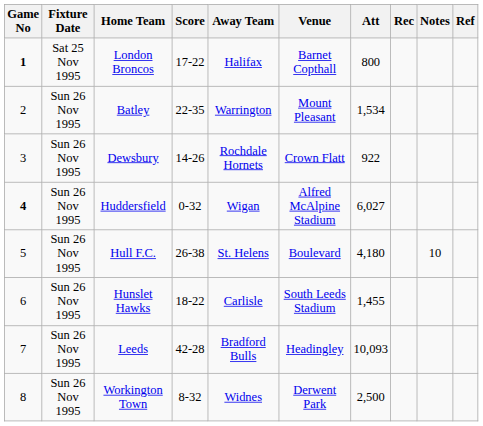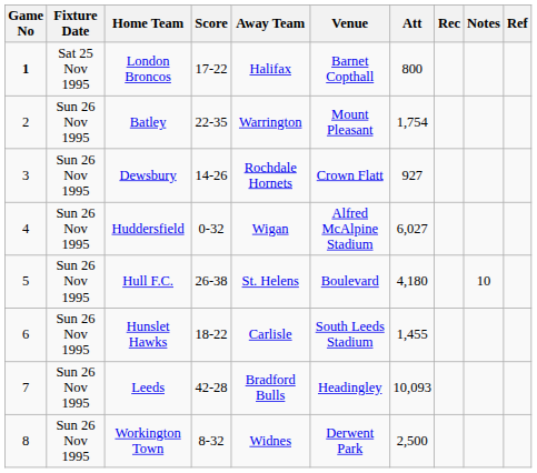Batley | Att: 1,534 -> 1,754
Dewsbury | Att: 922 -> 927
Huddersfield | Game No: bold -> normal
